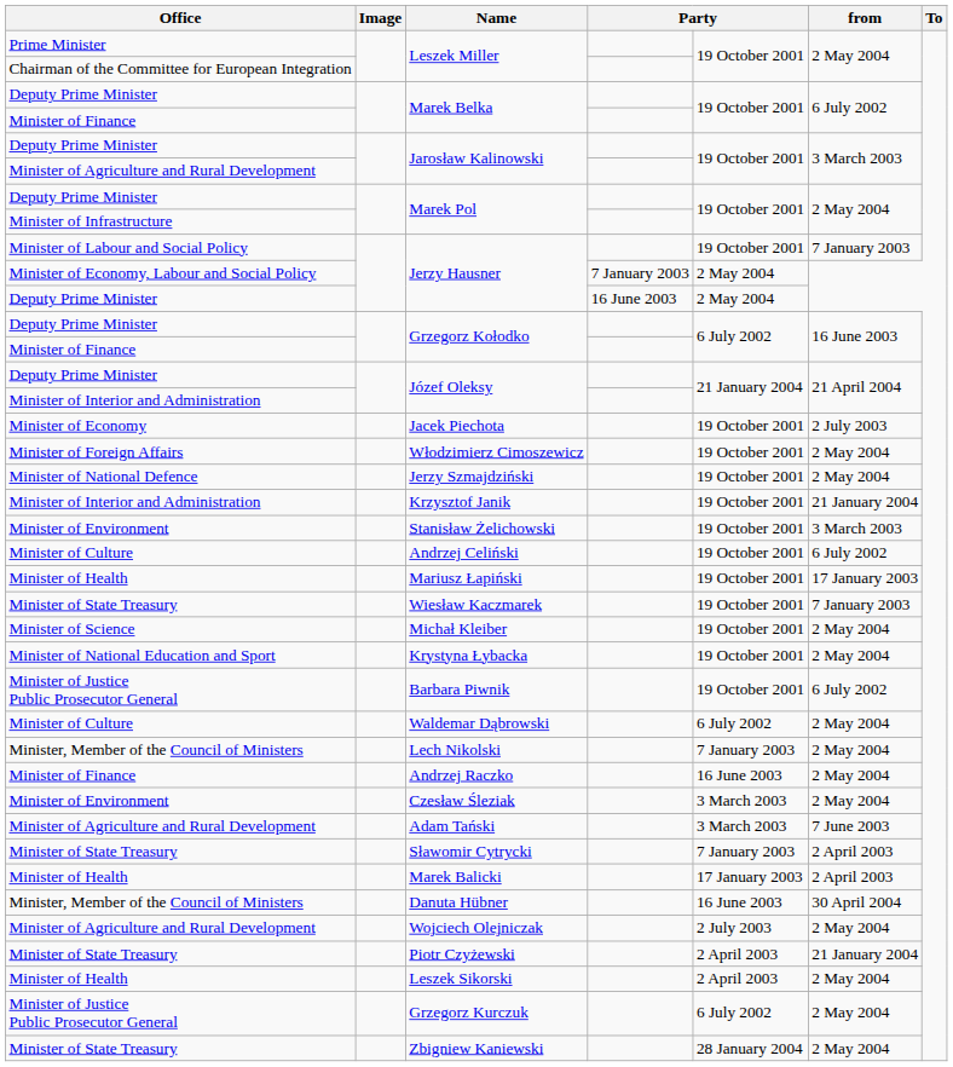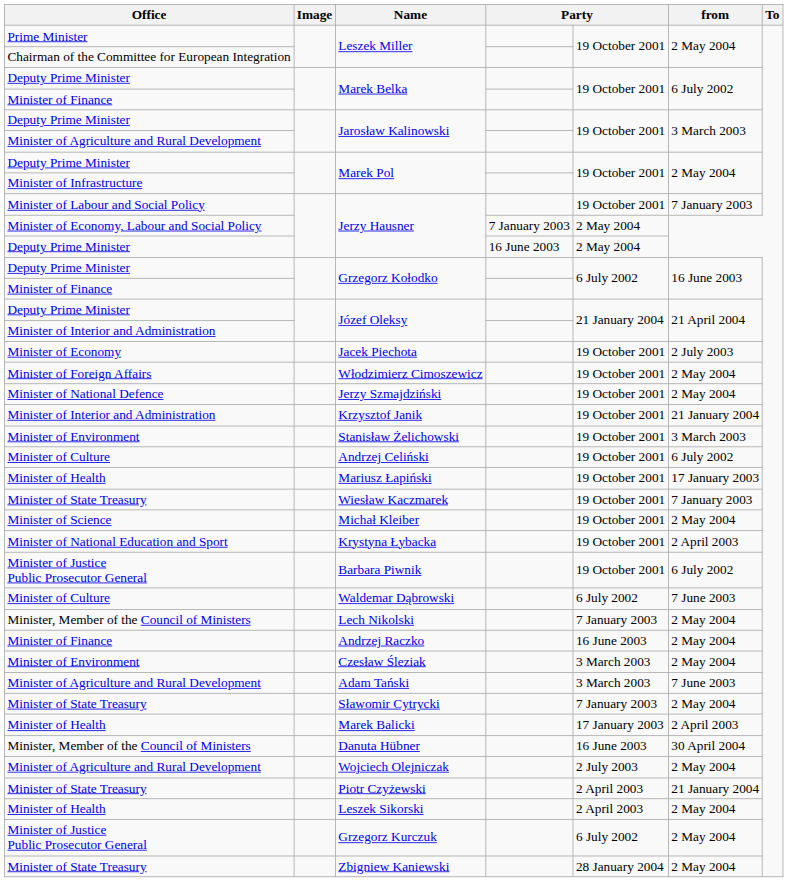Krystyna Łybacka | from: 2 May 2004 -> 2 April 2003
Waldemar Dąbrowski | from: 2 May 2004 -> 7 June 2003
Sławomir Cytrycki | from: 2 April 2003 -> 2 May 2004
